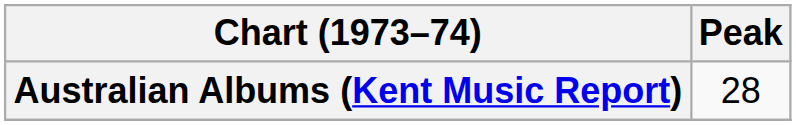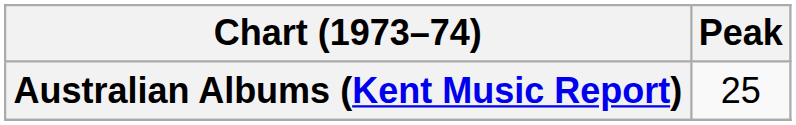Australian Albums (Kent Music Report) | Peak: 28 -> 25
